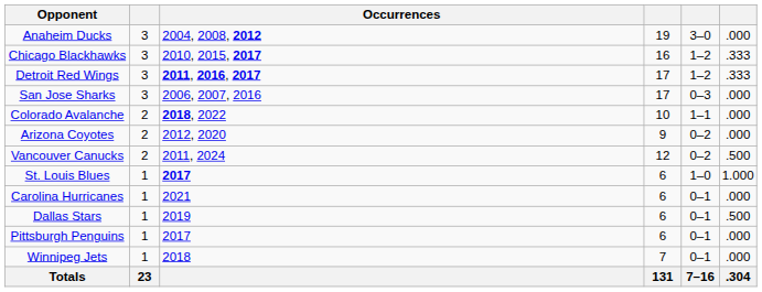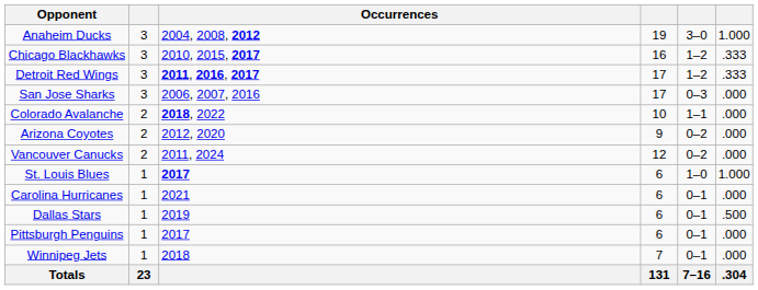Anaheim Ducks | column 6: .000 -> 1.000
Vancouver Canucks | column 6: .500 -> .000
